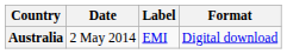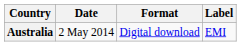columns swapped: Format <-> Label
